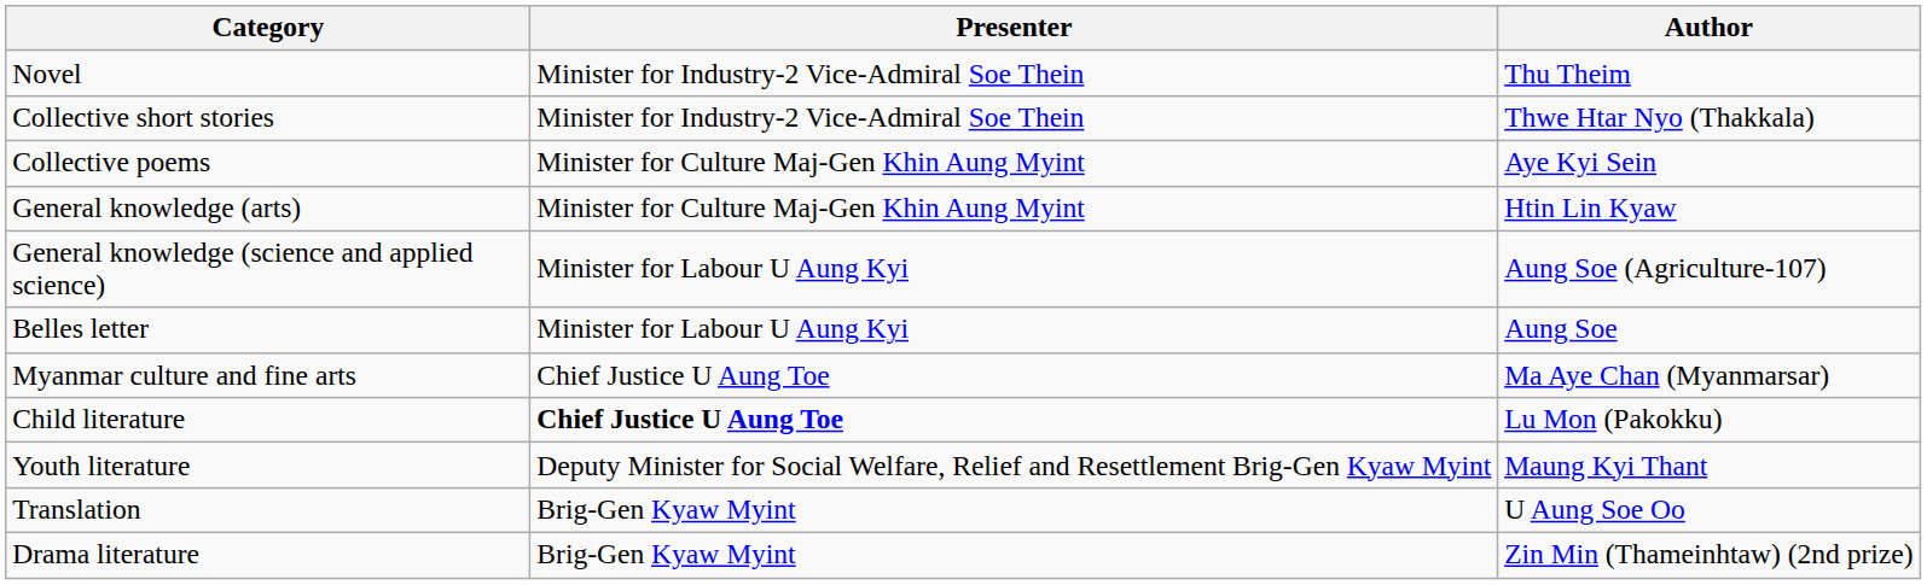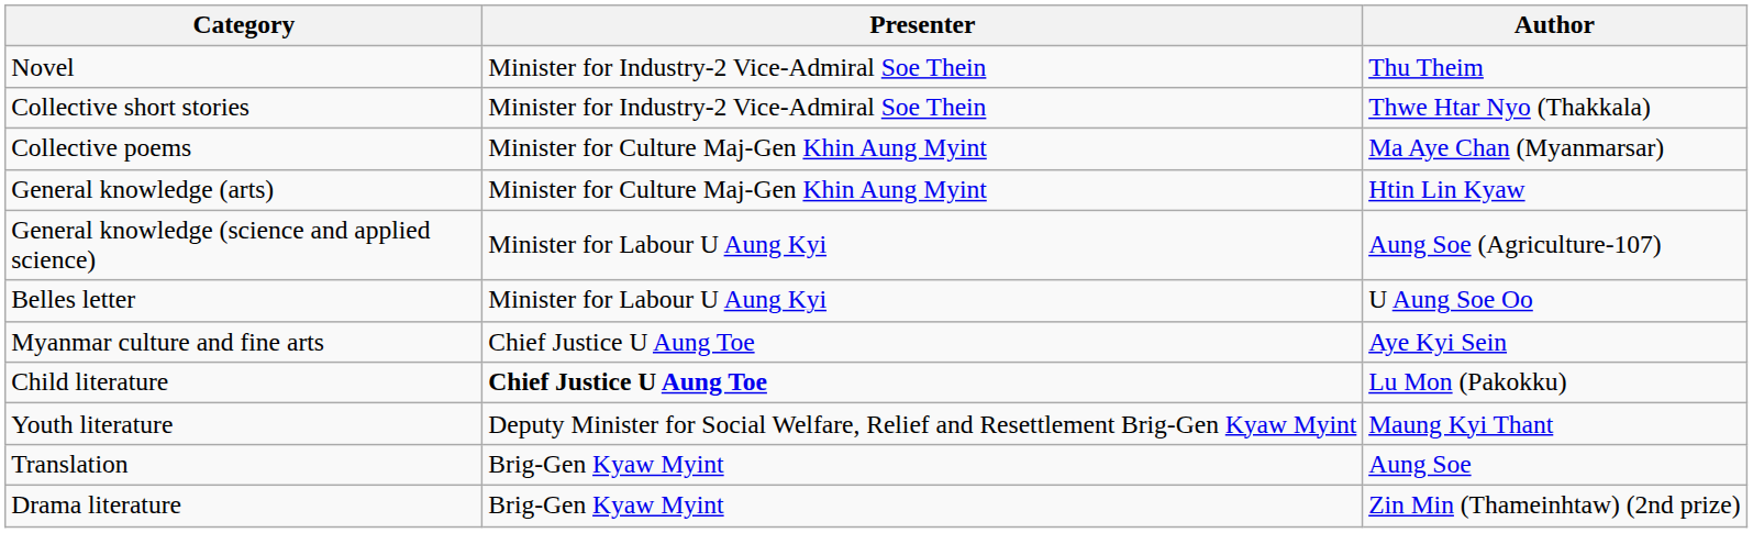Collective poems | Author: Aye Kyi Sein -> Ma Aye Chan (Myanmarsar)
Belles letter | Author: Aung Soe -> U Aung Soe Oo
Myanmar culture and fine arts | Author: Ma Aye Chan (Myanmarsar) -> Aye Kyi Sein
Translation | Author: U Aung Soe Oo -> Aung Soe
